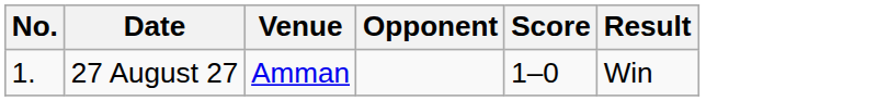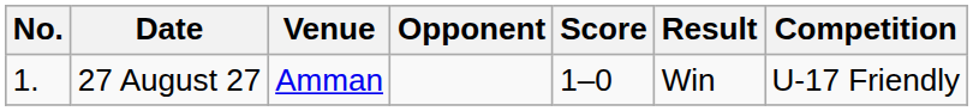+ column: Competition | U-17 Friendly
